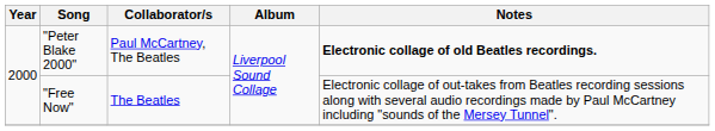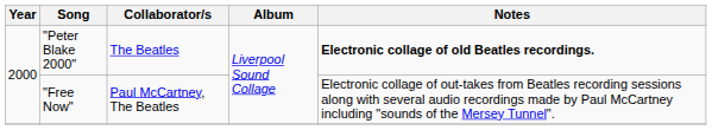"Peter Blake 2000" | Collaborator/s: Paul McCartney, The Beatles -> The Beatles
"Free Now" | Collaborator/s: The Beatles -> Paul McCartney, The Beatles
